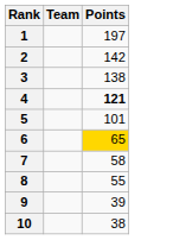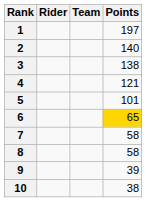+ column: Rider
2 | Points: 142 -> 140
4 | Points: bold -> normal
8 | Points: 55 -> 58
